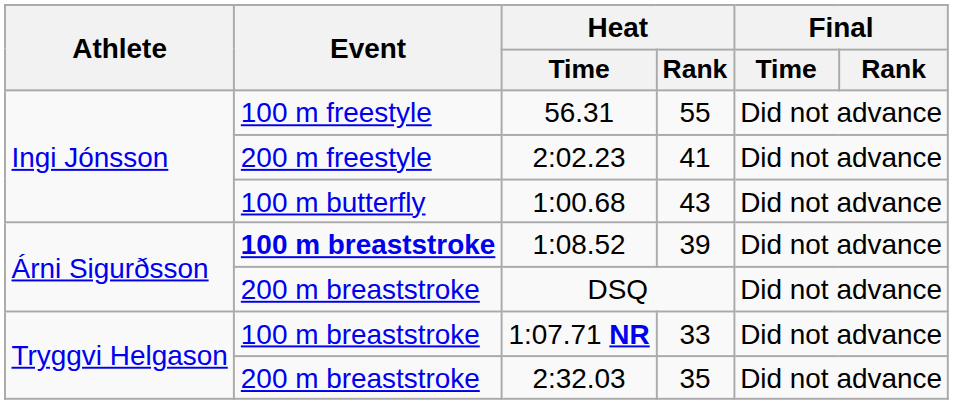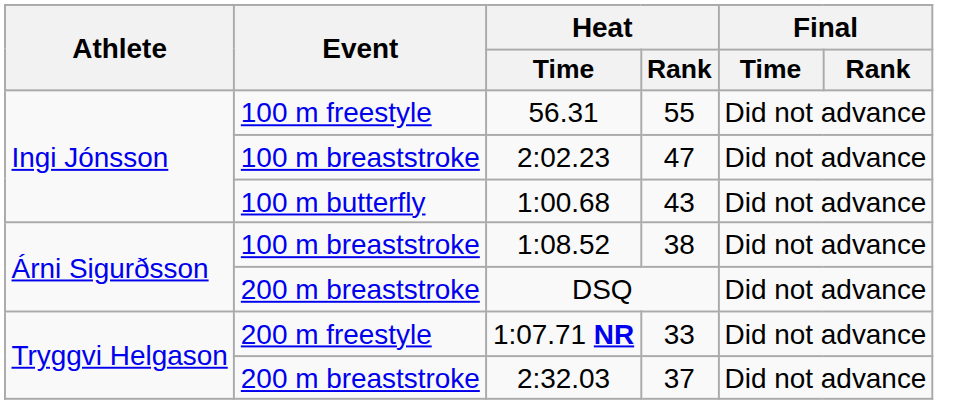2:02.23 | Event: 200 m freestyle -> 100 m breaststroke
2:02.23 | Heat / Rank: 41 -> 47
1:08.52 | Event: bold -> normal
1:08.52 | Heat / Rank: 39 -> 38
1:07.71 NR | Event: 100 m breaststroke -> 200 m freestyle
2:32.03 | Heat / Rank: 35 -> 37
